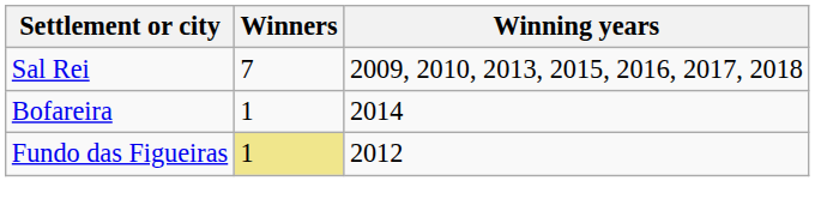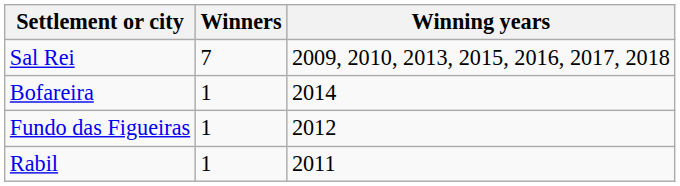Fundo das Figueiras | Winners: khaki background -> no background
+ row: Rabil | 1 | 2011
